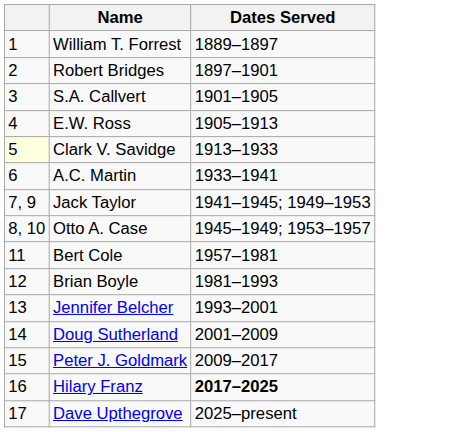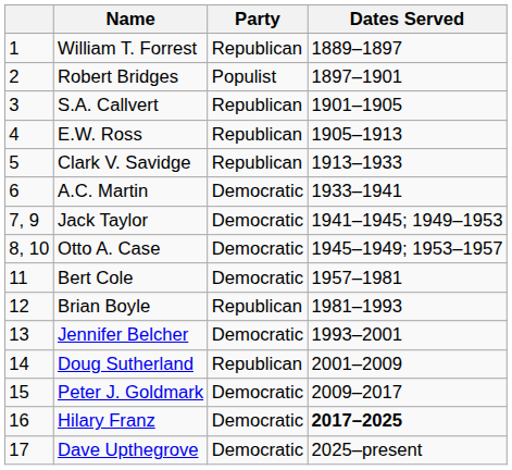+ column: Party | Republican | Populist | Republican | Republican | Republican | Democratic | Democratic | Democratic | Democratic | Republican | Democratic | Republican | Democratic | Democratic | Democratic
Clark V. Savidge | column 1: lightyellow background -> no background
